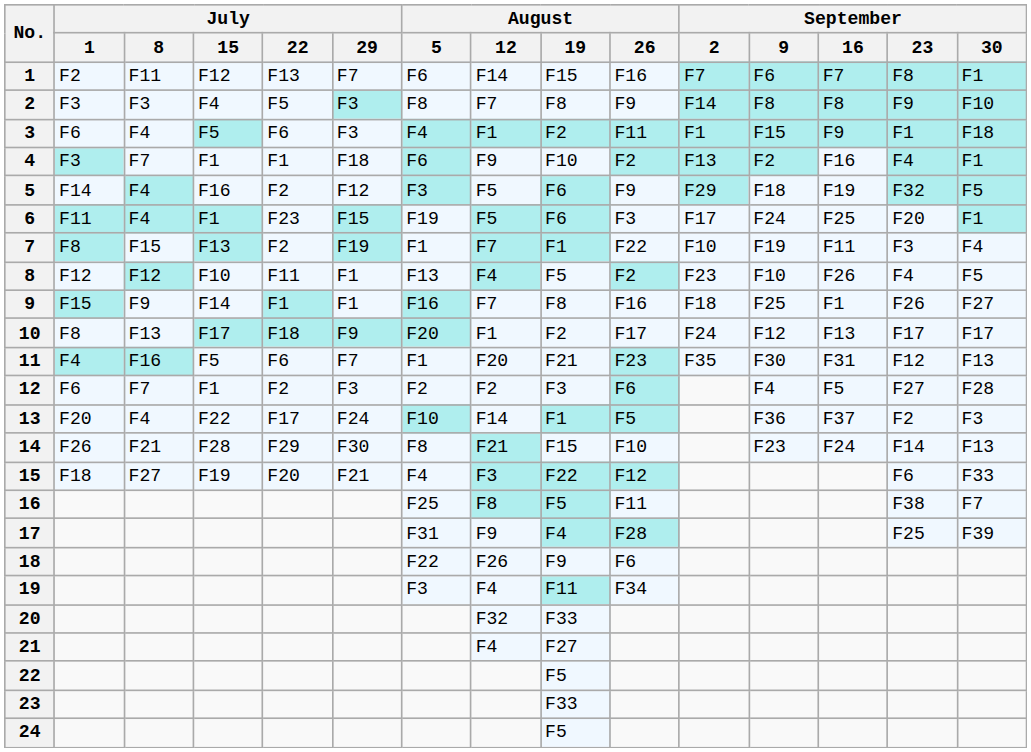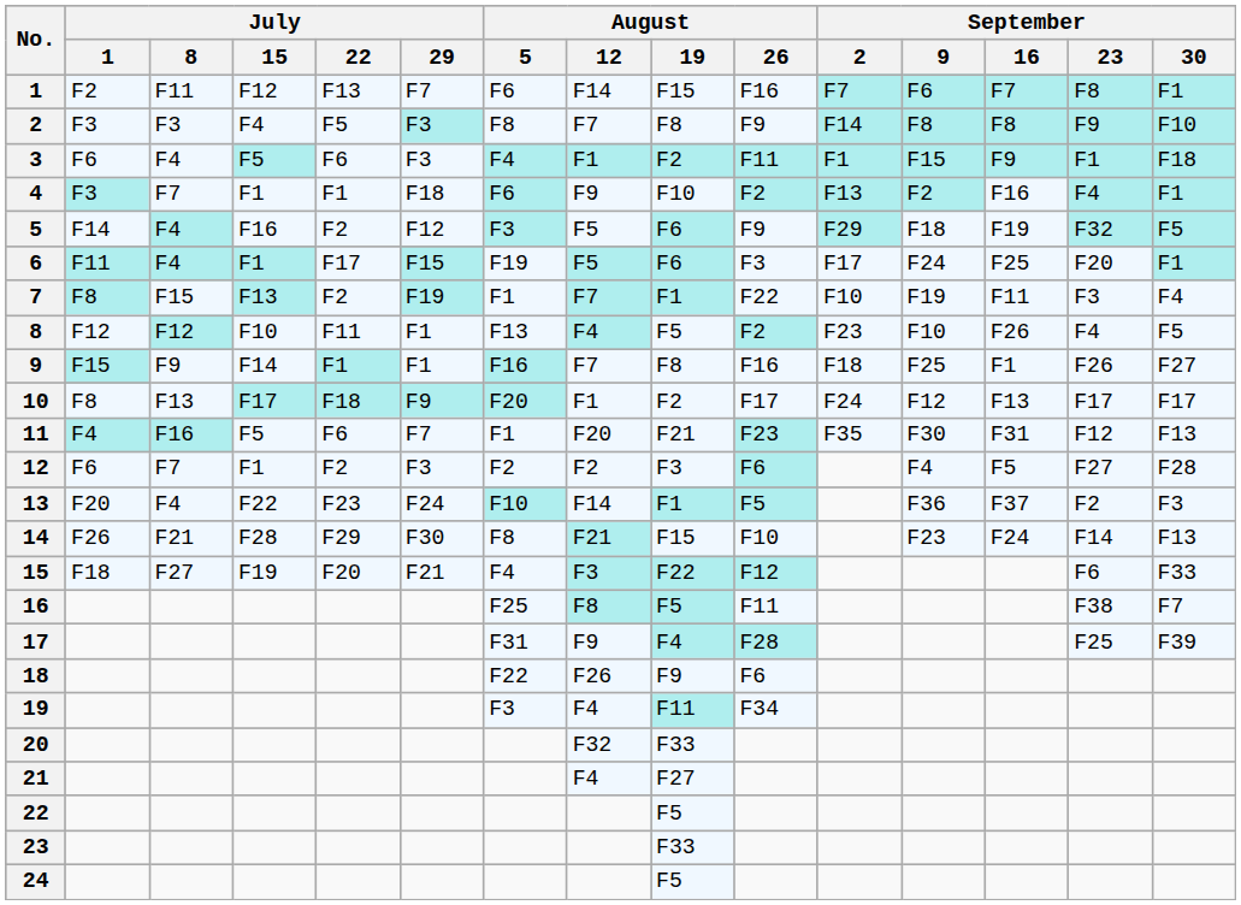6 | July / 22: F23 -> F17
13 | July / 22: F17 -> F23
